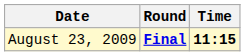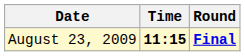columns swapped: Time <-> Round
